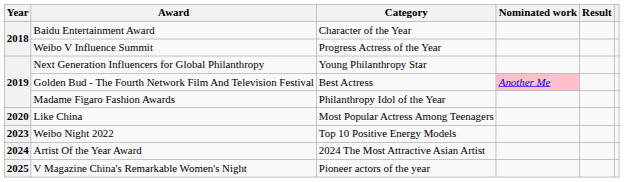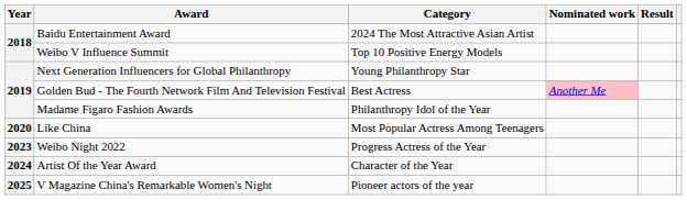Baidu Entertainment Award | Category: Character of the Year -> 2024 The Most Attractive Asian Artist
Weibo V Influence Summit | Category: Progress Actress of the Year -> Top 10 Positive Energy Models
Weibo Night 2022 | Category: Top 10 Positive Energy Models -> Progress Actress of the Year
Artist Of the Year Award | Category: 2024 The Most Attractive Asian Artist -> Character of the Year
